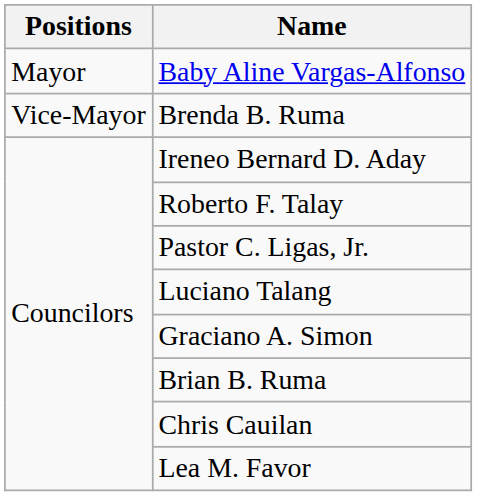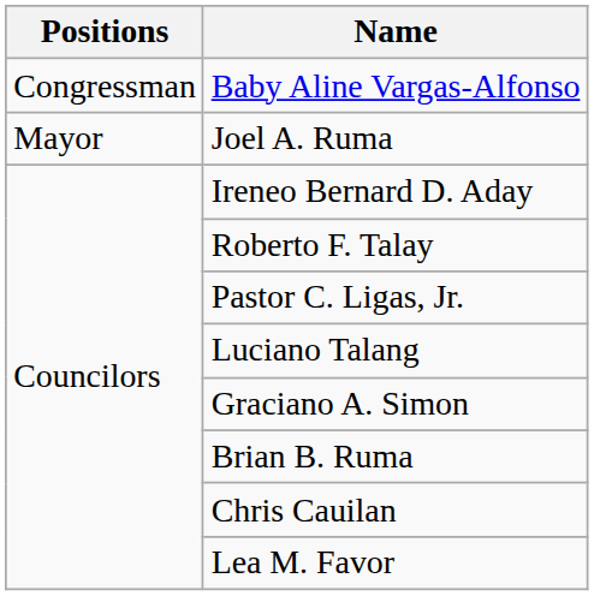Baby Aline Vargas-Alfonso | Positions: Mayor -> Congressman
+ row: Mayor | Joel A. Ruma
- row: Vice-Mayor | Brenda B. Ruma
